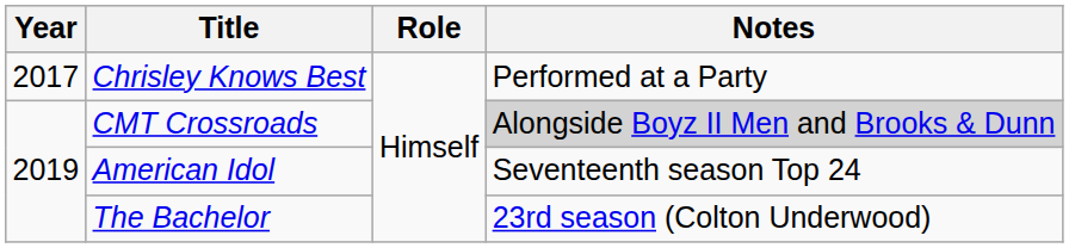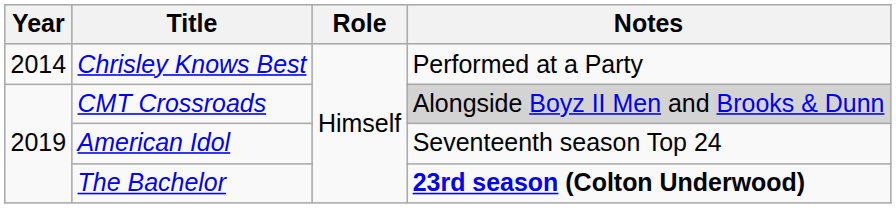Chrisley Knows Best | Year: 2017 -> 2014
The Bachelor | Notes: normal -> bold
